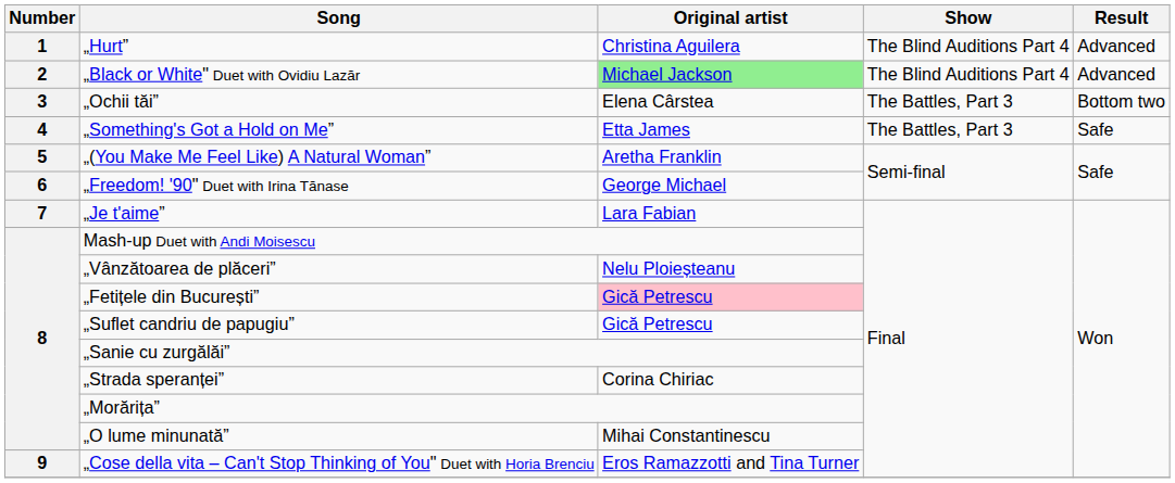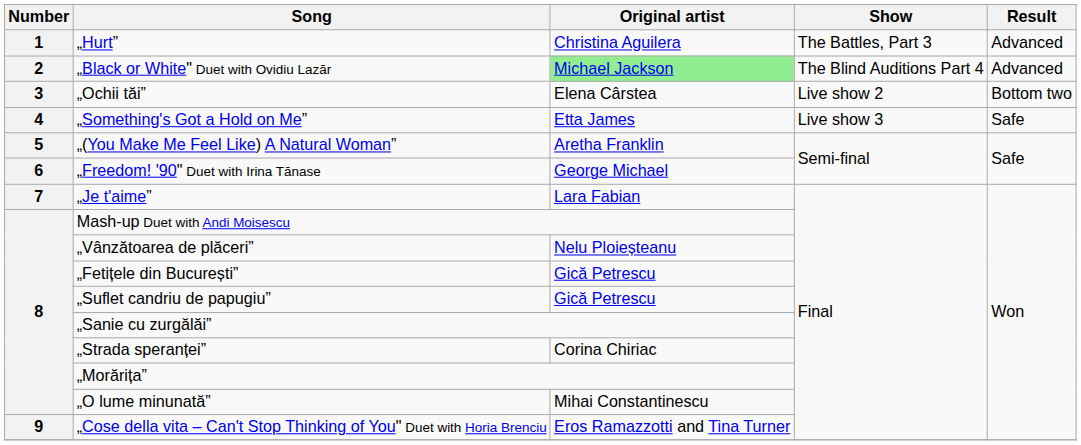„Hurt” | Show: The Blind Auditions Part 4 -> The Battles, Part 3
„Ochii tăi” | Show: The Battles, Part 3 -> Live show 2
„Something's Got a Hold on Me” | Show: The Battles, Part 3 -> Live show 3
„Fetițele din București” | Original artist: pink background -> no background
